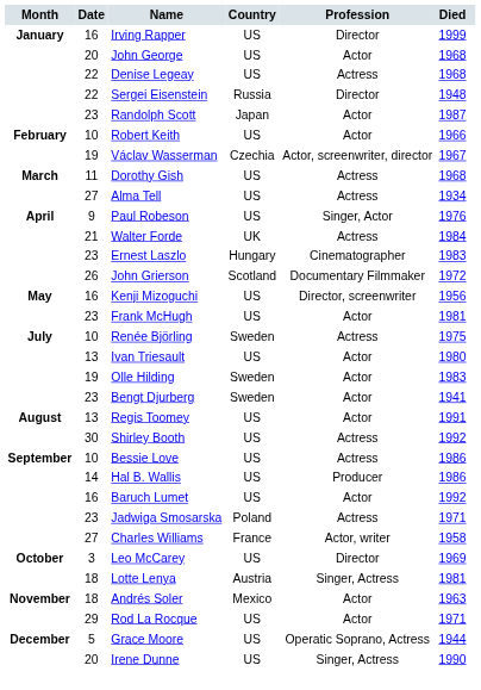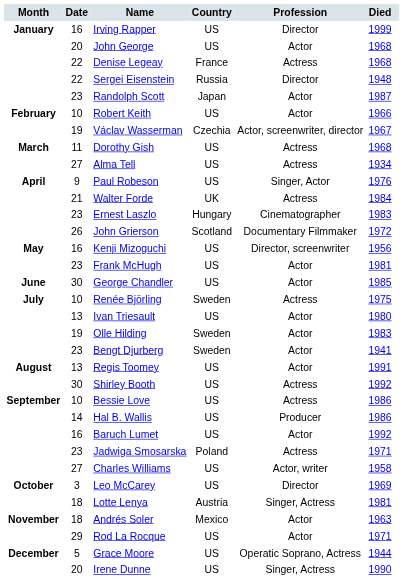Denise Legeay | Country: US -> France
+ row: June | 30 | George Chandler | US | Actor | 1985
Charles Williams | Country: France -> US
